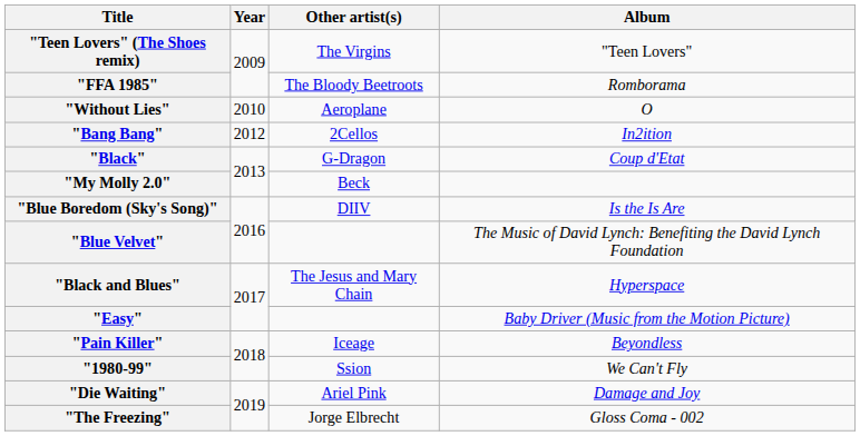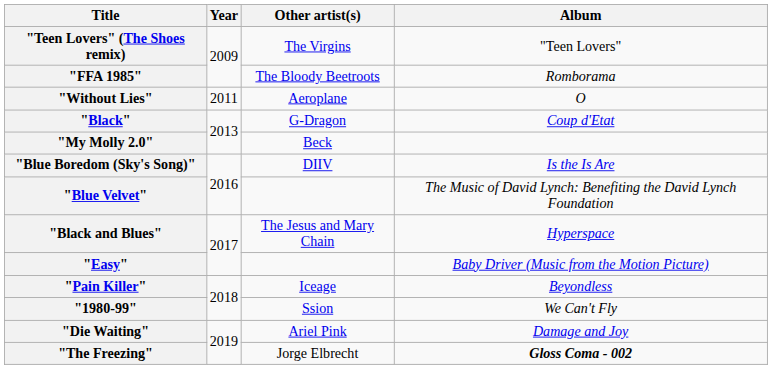"Without Lies" | Year: 2010 -> 2011
- row: "Bang Bang" | 2012 | 2Cellos | In2ition
"The Freezing" | Album: normal -> bold
